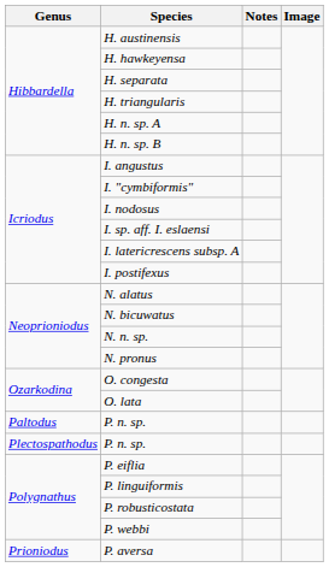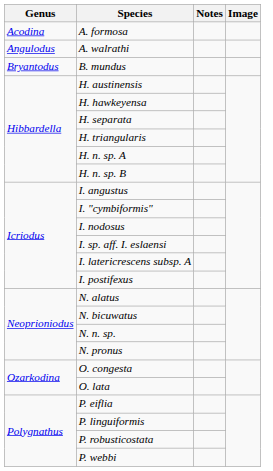+ row: Acodina | A. formosa
+ row: Angulodus | A. walrathi
+ row: Bryantodus | B. mundus
- row: Paltodus | P. n. sp.
- row: Plectospathodus | P. n. sp.
- row: Prioniodus | P. aversa
